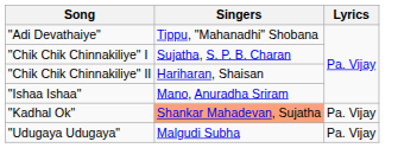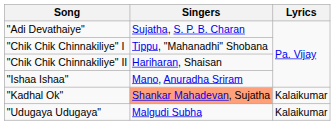"Adi Devathaiye" | Singers: Tippu, "Mahanadhi" Shobana -> Sujatha, S. P. B. Charan
"Chik Chik Chinnakiliye" I | Singers: Sujatha, S. P. B. Charan -> Tippu, "Mahanadhi" Shobana
"Kadhal Ok" | Lyrics: Pa. Vijay -> Kalaikumar
"Udugaya Udugaya" | Lyrics: Pa. Vijay -> Kalaikumar
